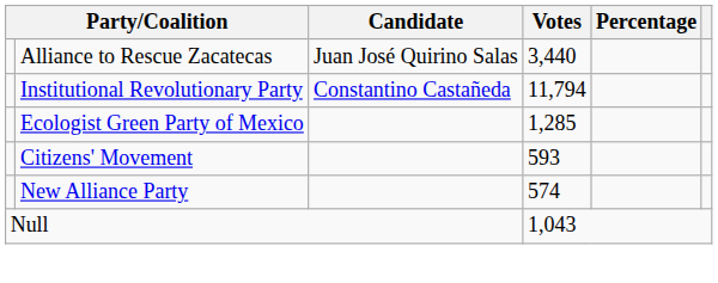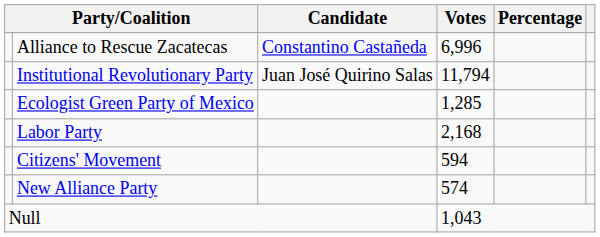Alliance to Rescue Zacatecas | Candidate: Juan José Quirino Salas -> Constantino Castañeda
Alliance to Rescue Zacatecas | Votes: 3,440 -> 6,996
Institutional Revolutionary Party | Candidate: Constantino Castañeda -> Juan José Quirino Salas
+ row: Labor Party | 2,168
Citizens' Movement | Votes: 593 -> 594
